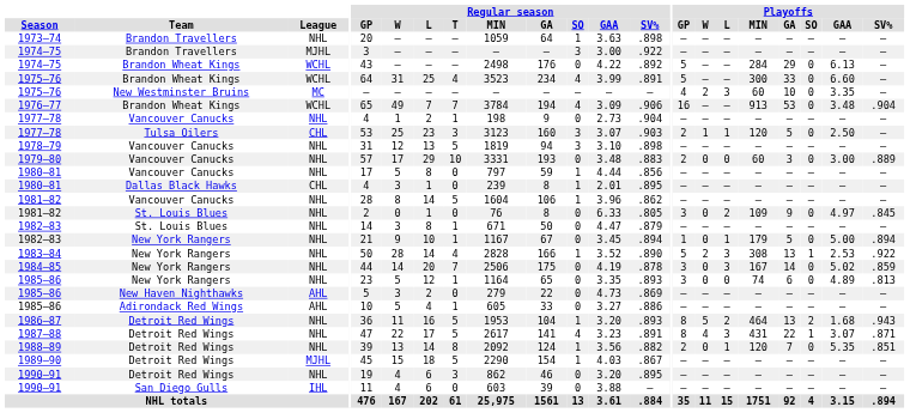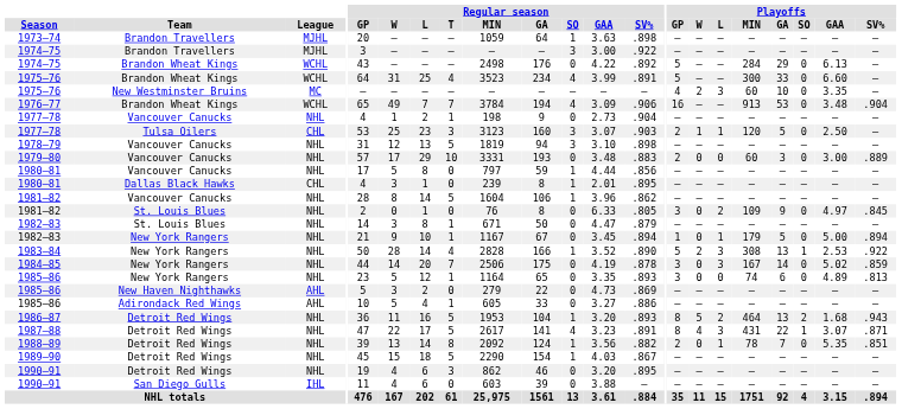1973–74 | League: NHL -> MJHL
1988–89 | Playoffs / MIN: 120 -> 78
1989–90 | League: MJHL -> NHL
